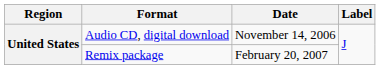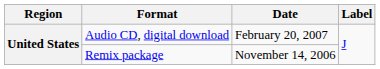Audio CD, digital download | Date: November 14, 2006 -> February 20, 2007
Remix package | Date: February 20, 2007 -> November 14, 2006
